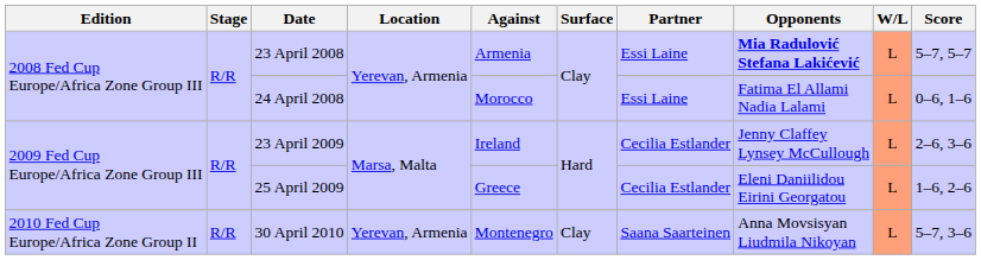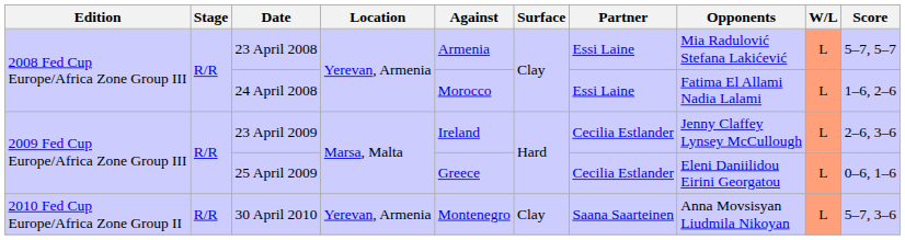23 April 2008 | Opponents: bold -> normal
24 April 2008 | Score: 0–6, 1–6 -> 1–6, 2–6
25 April 2009 | Score: 1–6, 2–6 -> 0–6, 1–6
